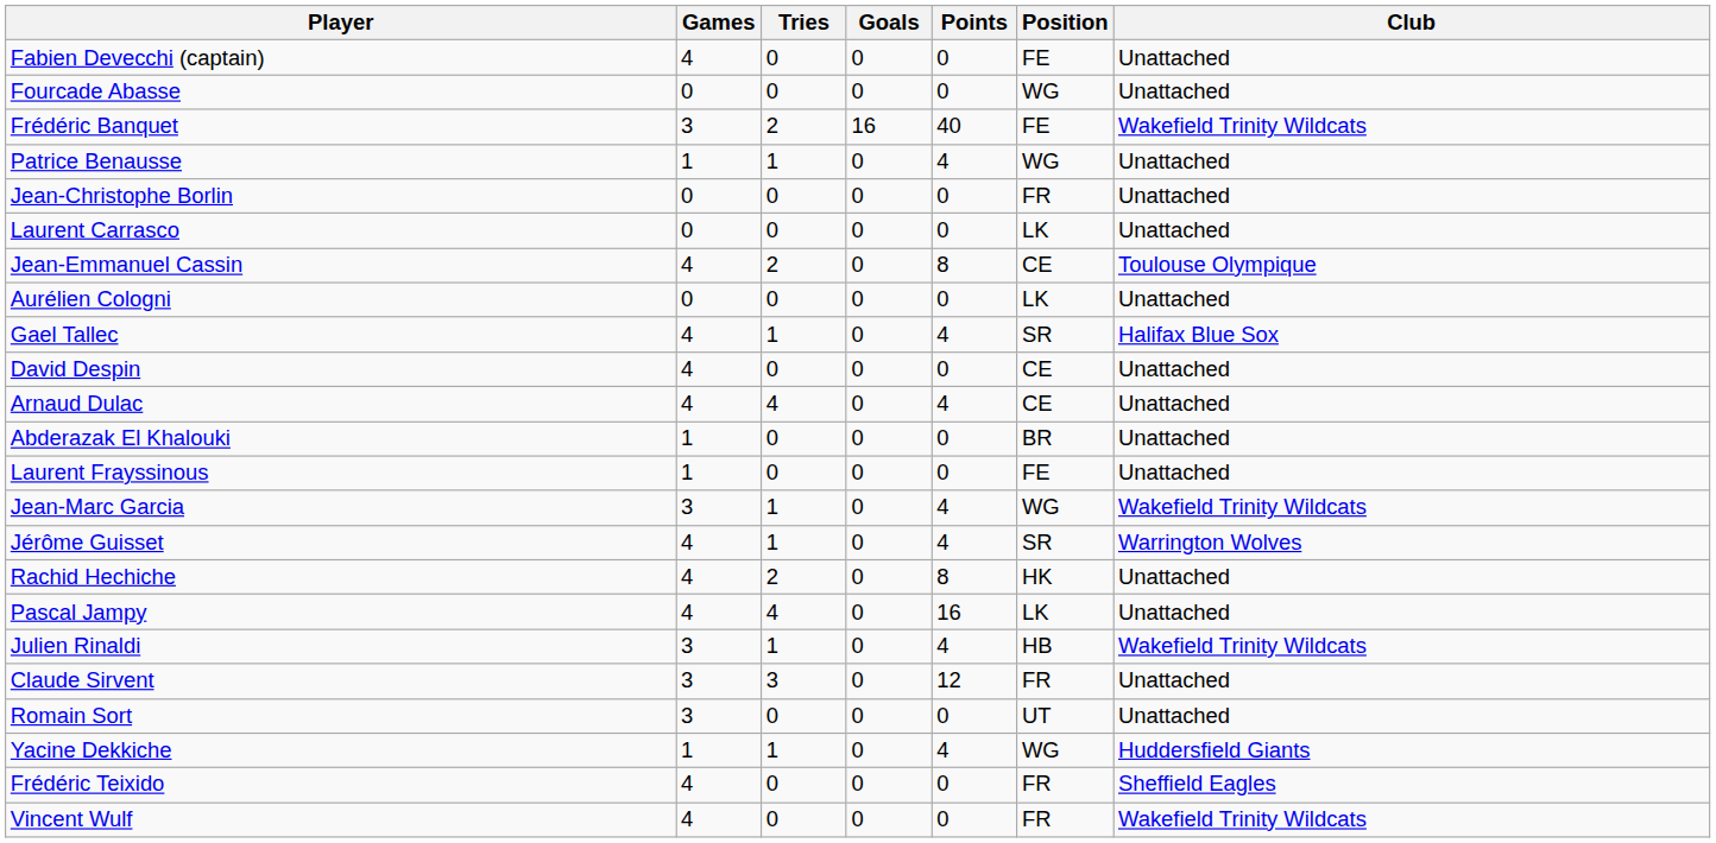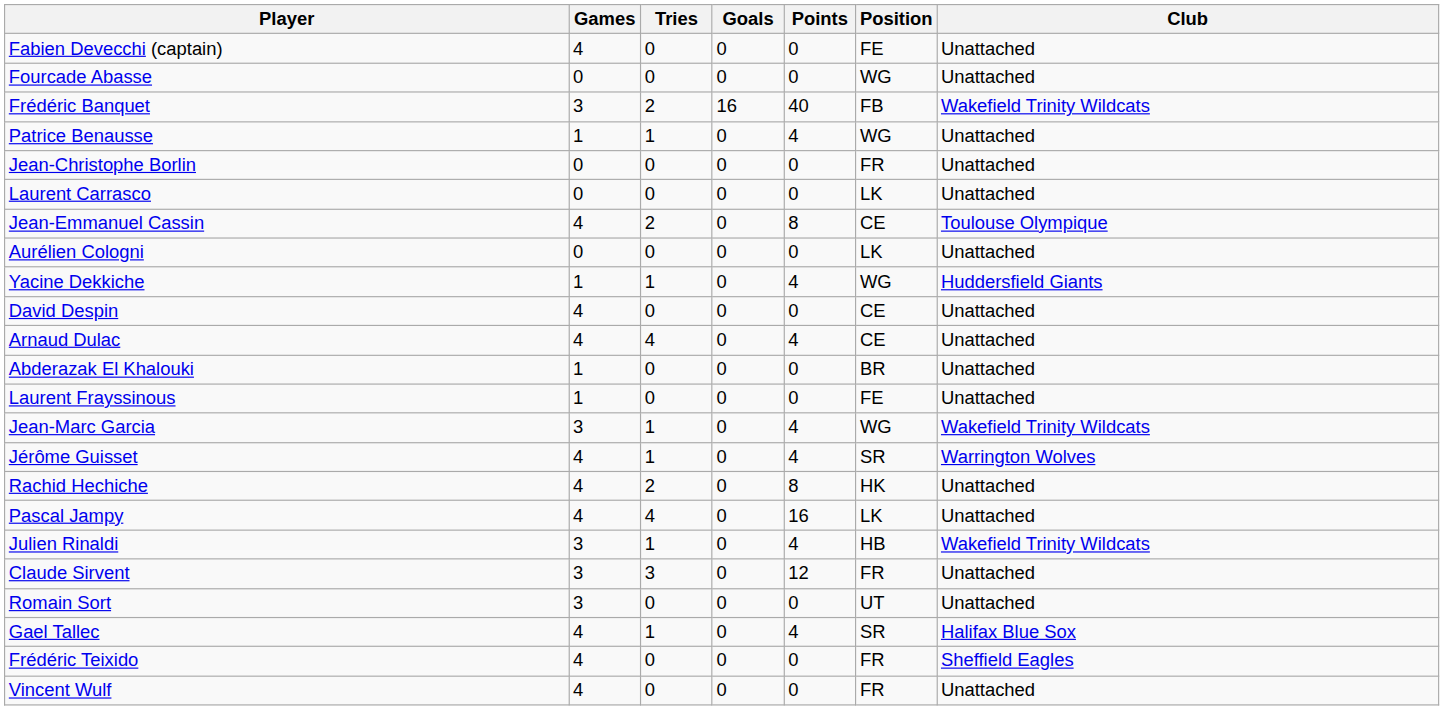Frédéric Banquet | Position: FE -> FB
rows swapped: Yacine Dekkiche <-> Gael Tallec
Vincent Wulf | Club: Wakefield Trinity Wildcats -> Unattached
